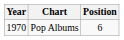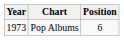Pop Albums | Year: 1970 -> 1973
